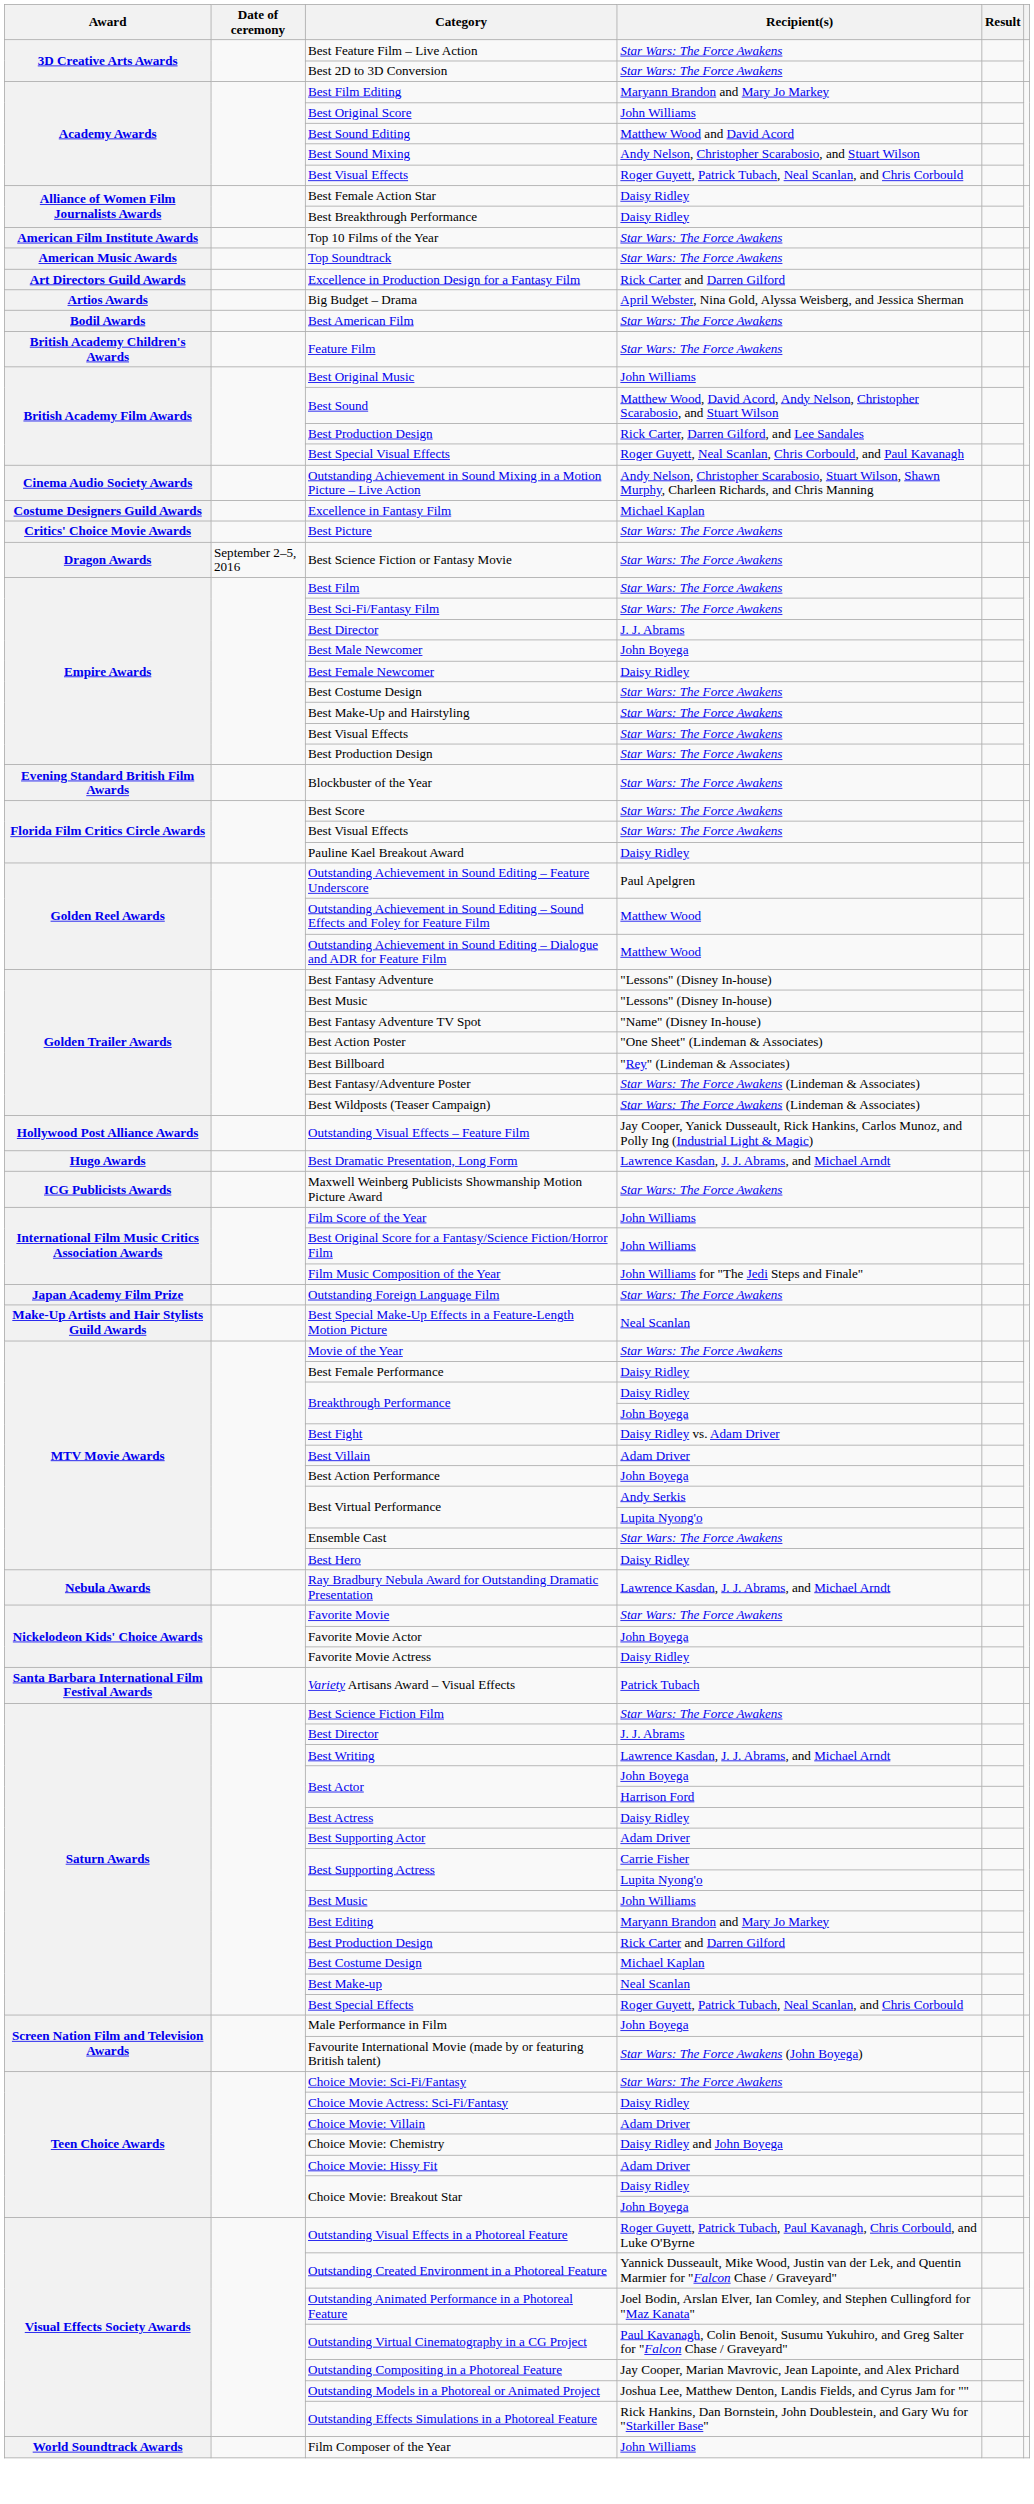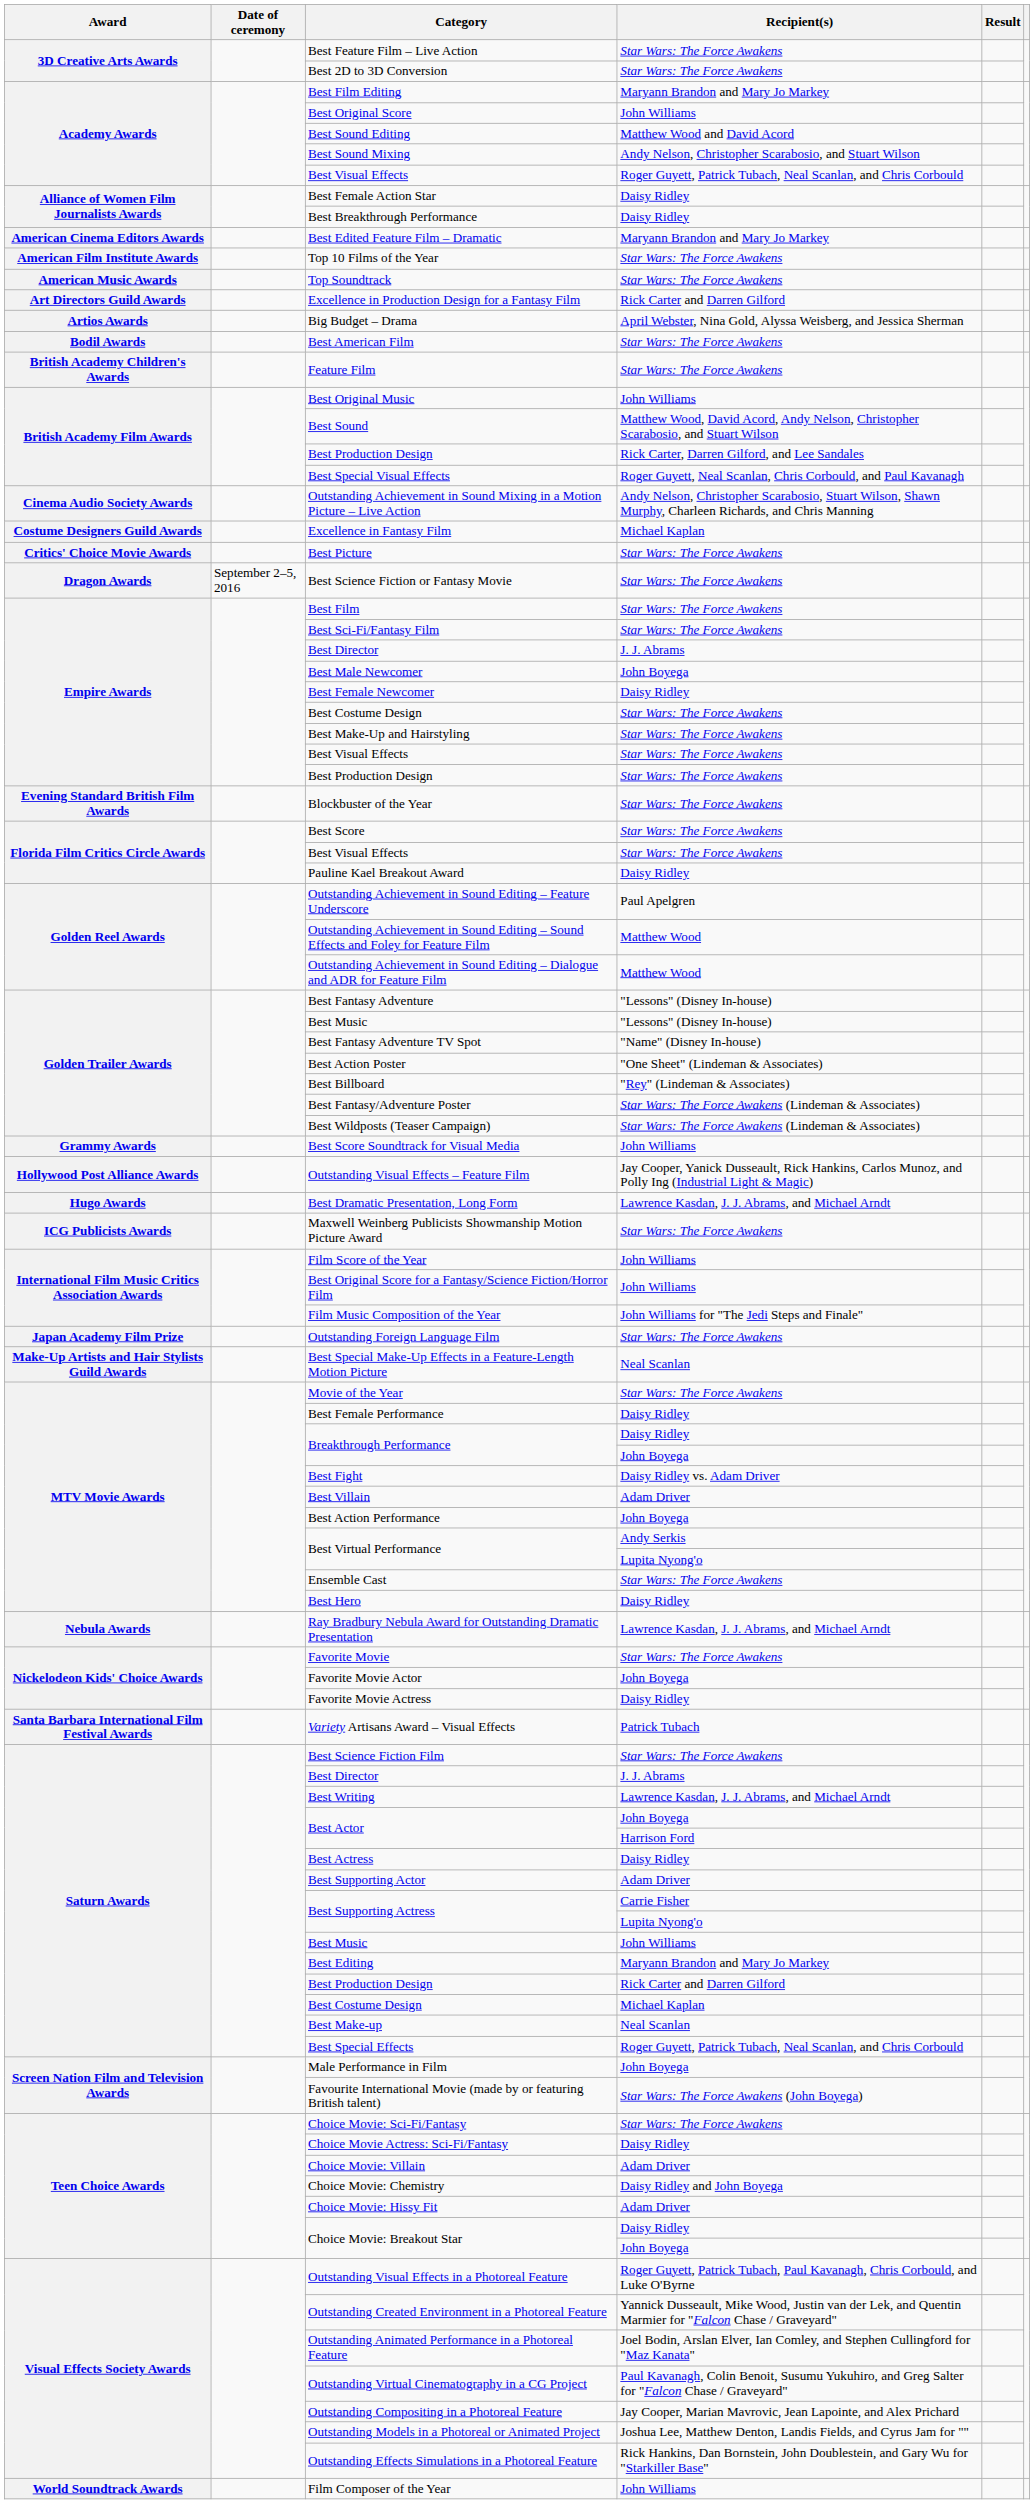+ row: American Cinema Editors Awards | Best Edited Feature Film – Dramatic | Maryann Brandon and Mary Jo Markey
+ row: Grammy Awards | Best Score Soundtrack for Visual Media | John Williams
